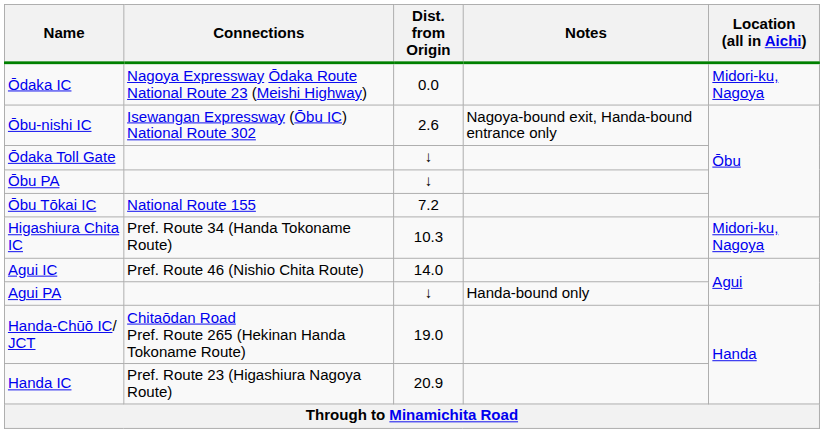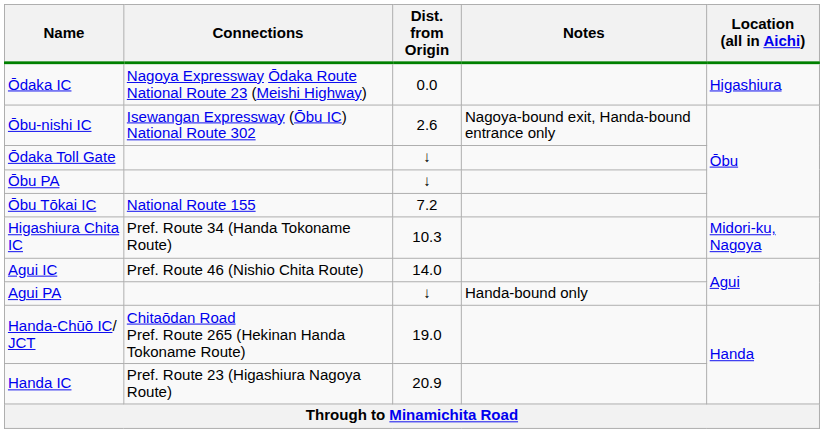Ōdaka IC | Location (all in Aichi): Midori-ku, Nagoya -> Higashiura
